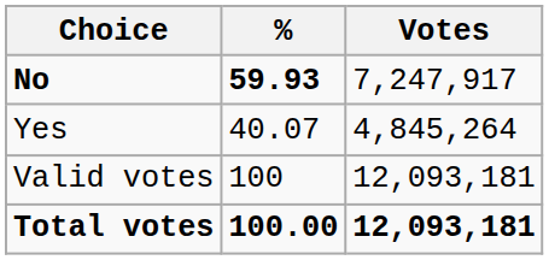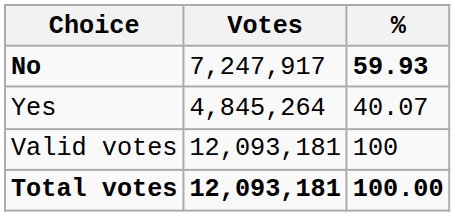columns swapped: Votes <-> %
